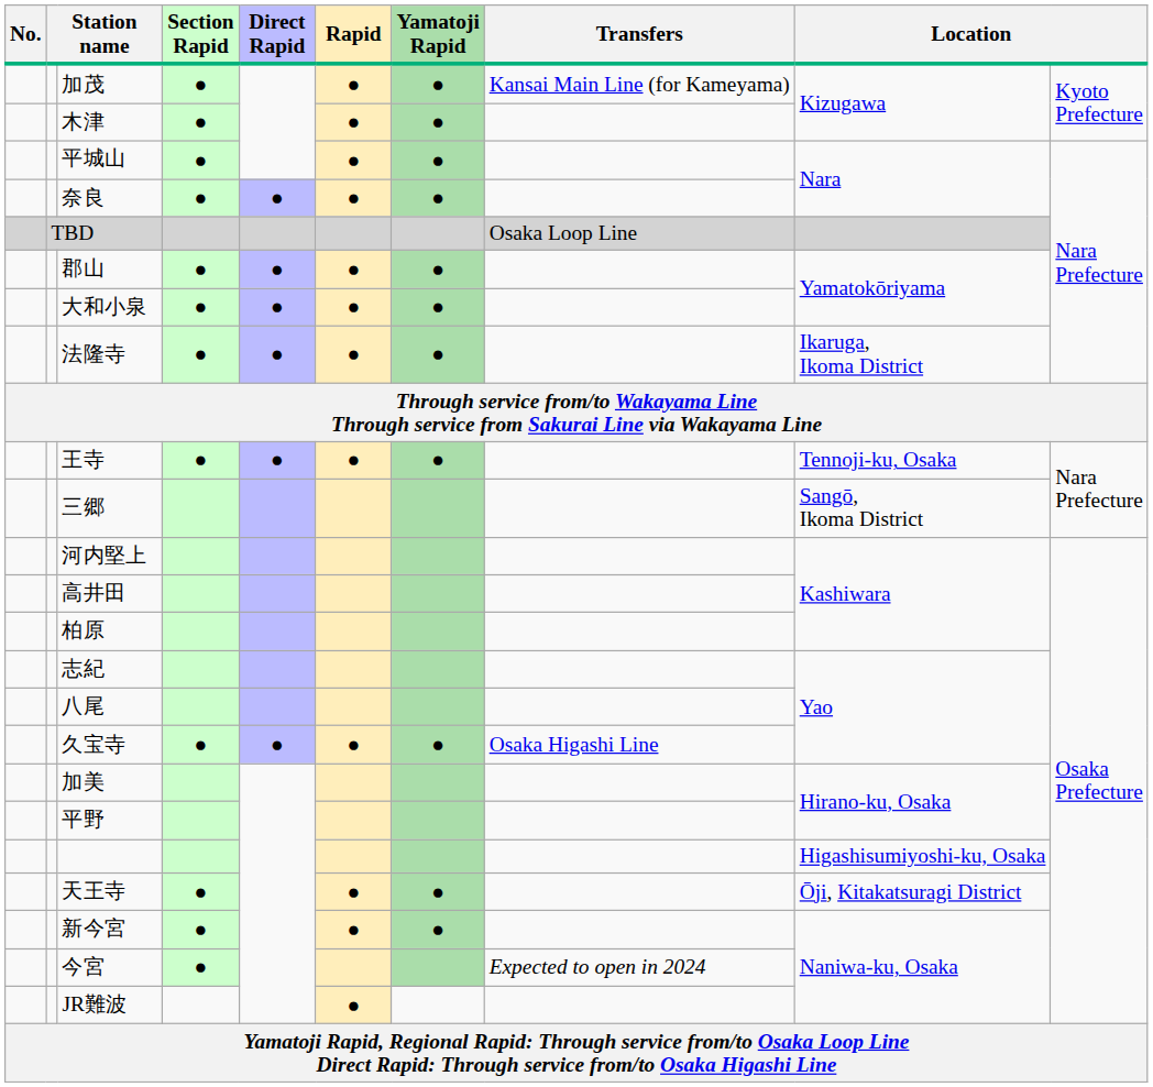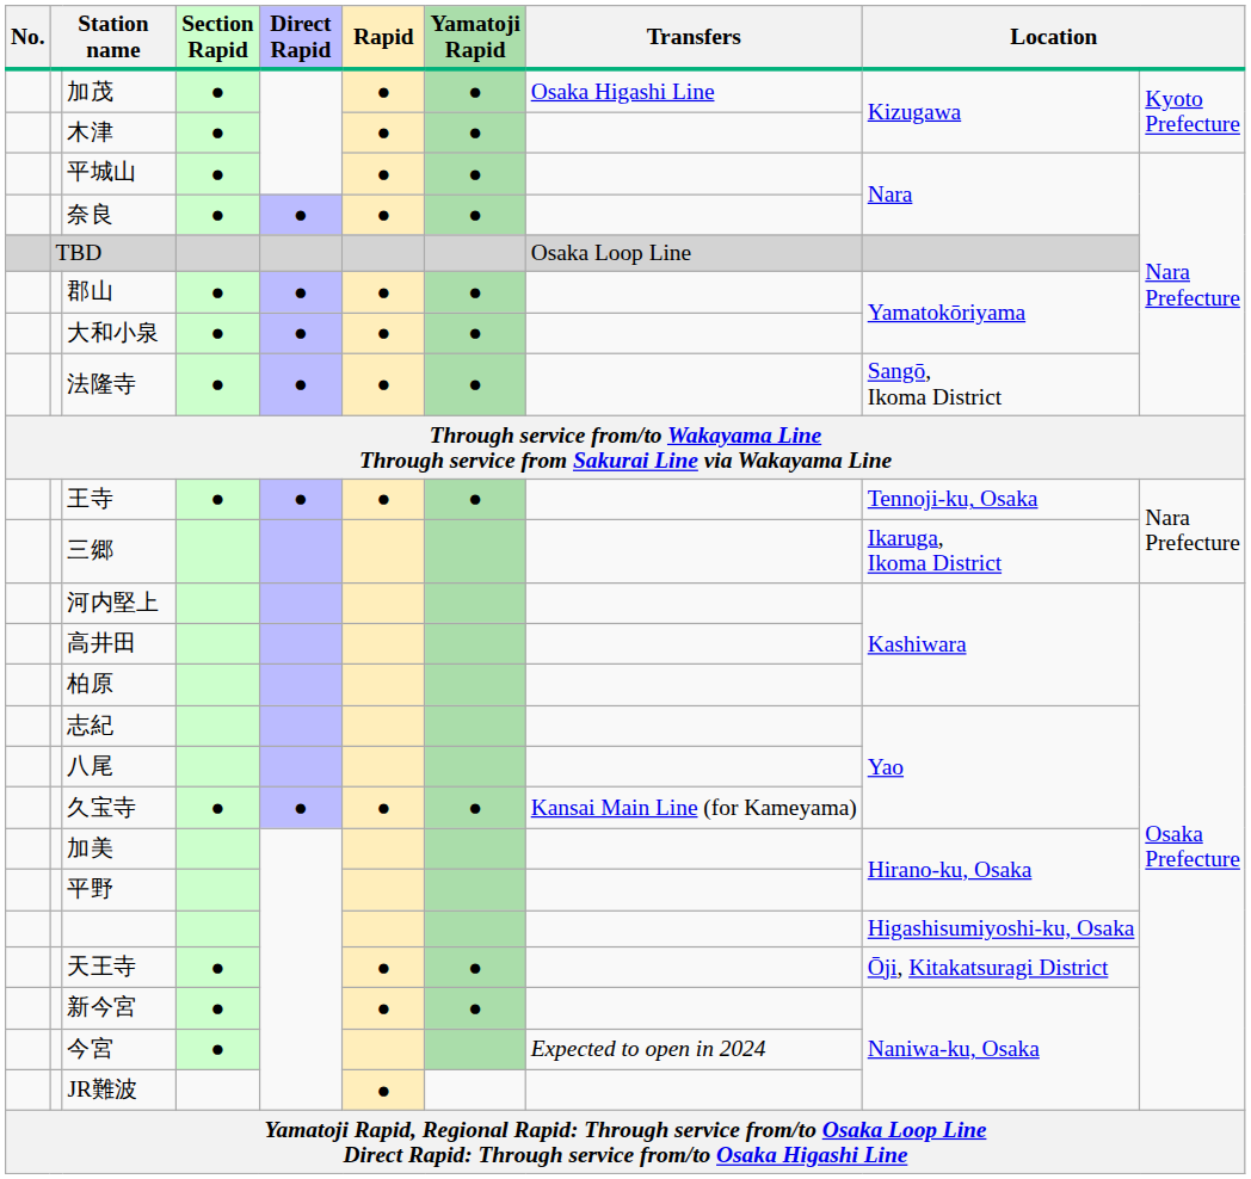加茂 | Transfers: Kansai Main Line (for Kameyama) -> Osaka Higashi Line
法隆寺 | column 9: Ikaruga, Ikoma District -> Sangō, Ikoma District
三郷 | column 9: Sangō, Ikoma District -> Ikaruga, Ikoma District
久宝寺 | Transfers: Osaka Higashi Line -> Kansai Main Line (for Kameyama)
